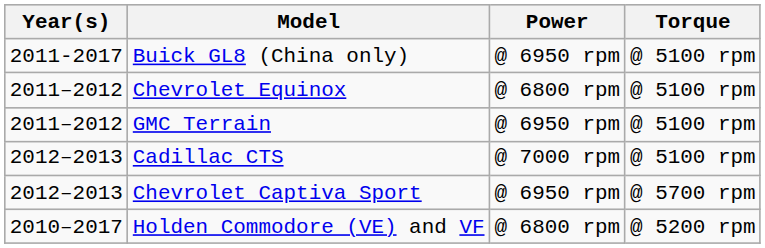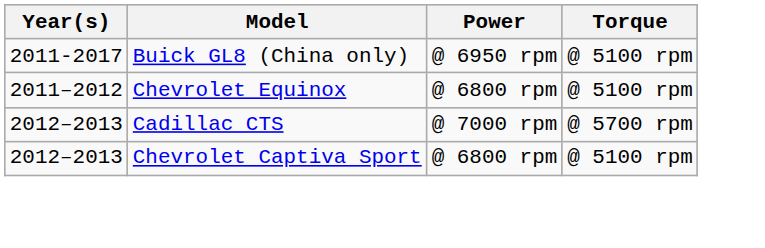- row: 2011–2012 | GMC Terrain | @ 6950 rpm | @ 5100 rpm
Cadillac CTS | Torque: @ 5100 rpm -> @ 5700 rpm
Chevrolet Captiva Sport | Power: @ 6950 rpm -> @ 6800 rpm
Chevrolet Captiva Sport | Torque: @ 5700 rpm -> @ 5100 rpm
- row: 2010–2017 | Holden Commodore (VE) and VF | @ 6800 rpm | @ 5200 rpm
